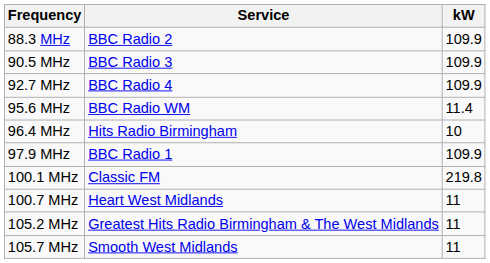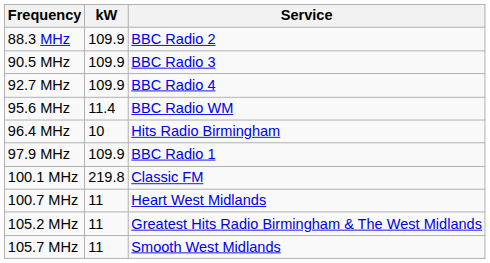columns swapped: kW <-> Service
